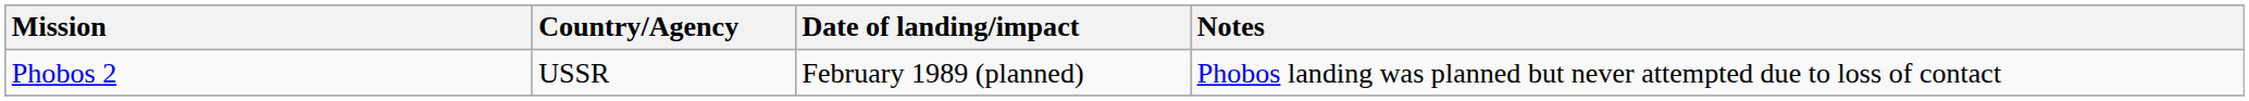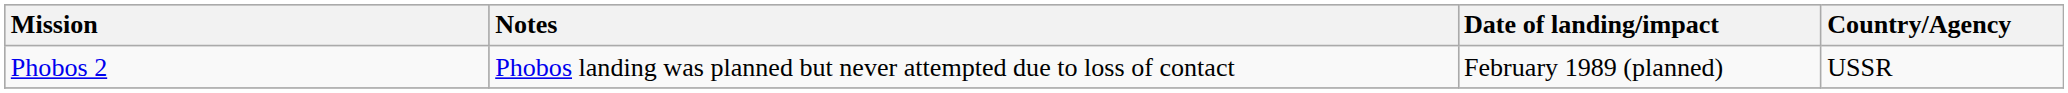columns swapped: Country/Agency <-> Notes
